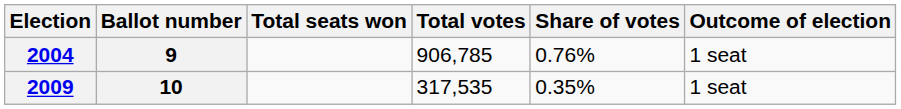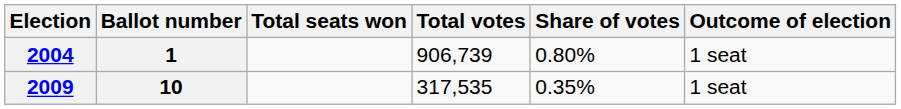2004 | Ballot number: 9 -> 1
2004 | Total votes: 906,785 -> 906,739
2004 | Share of votes: 0.76% -> 0.80%
